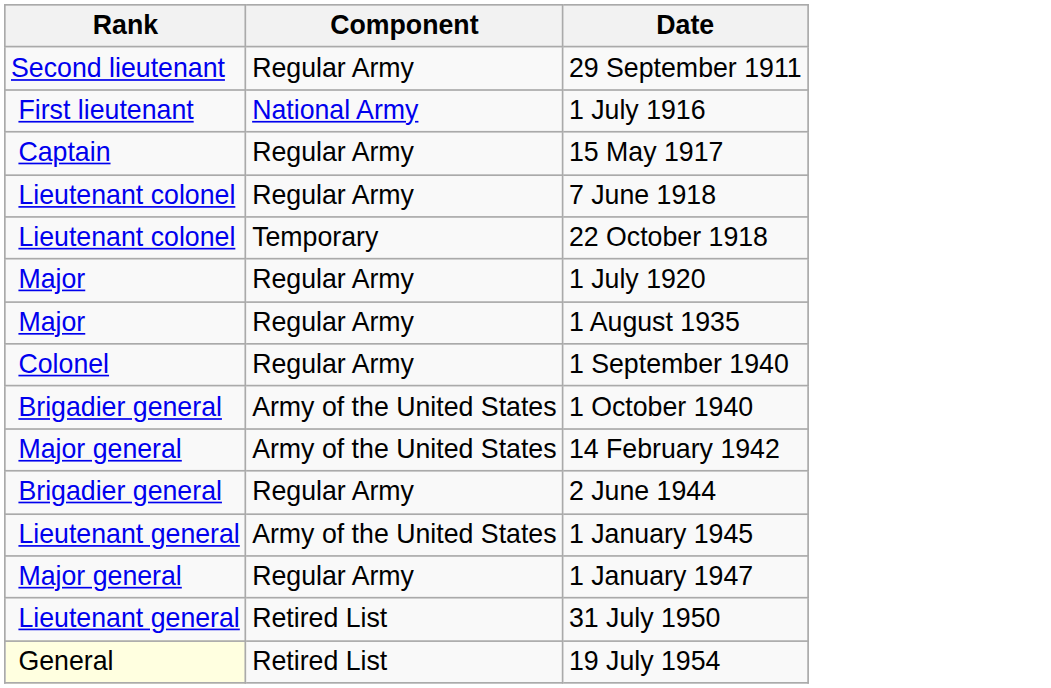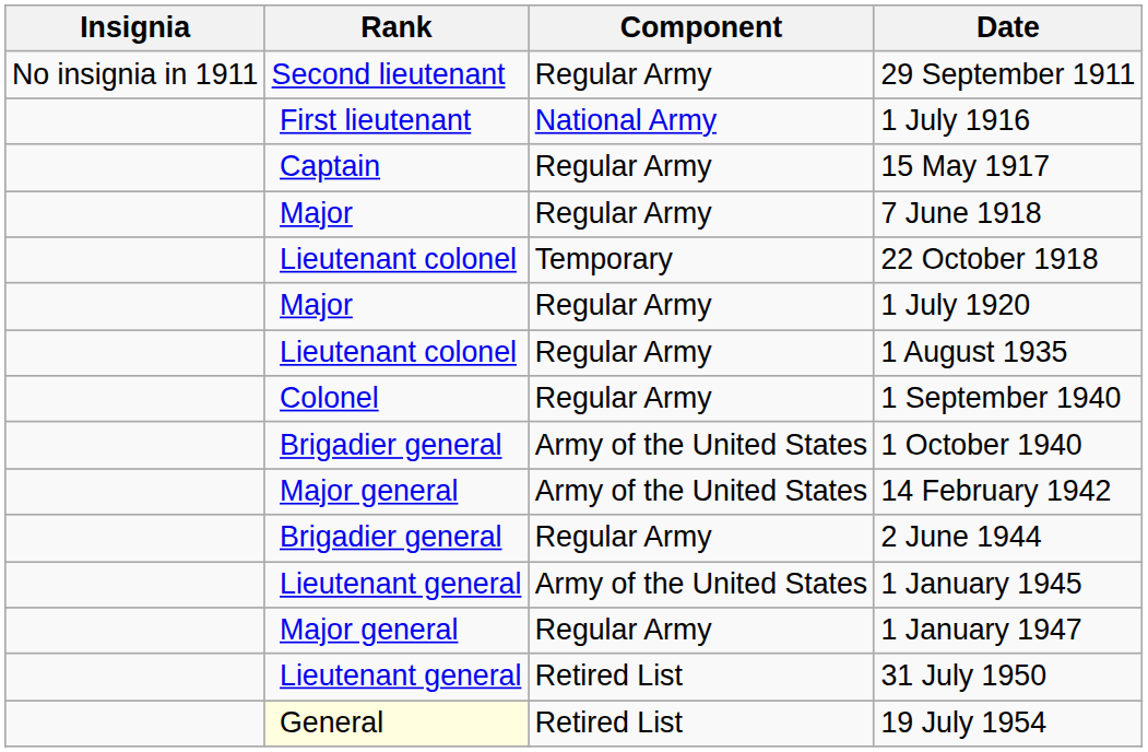+ column: Insignia | No insignia in 1911
7 June 1918 | Rank: Lieutenant colonel -> Major
1 August 1935 | Rank: Major -> Lieutenant colonel
